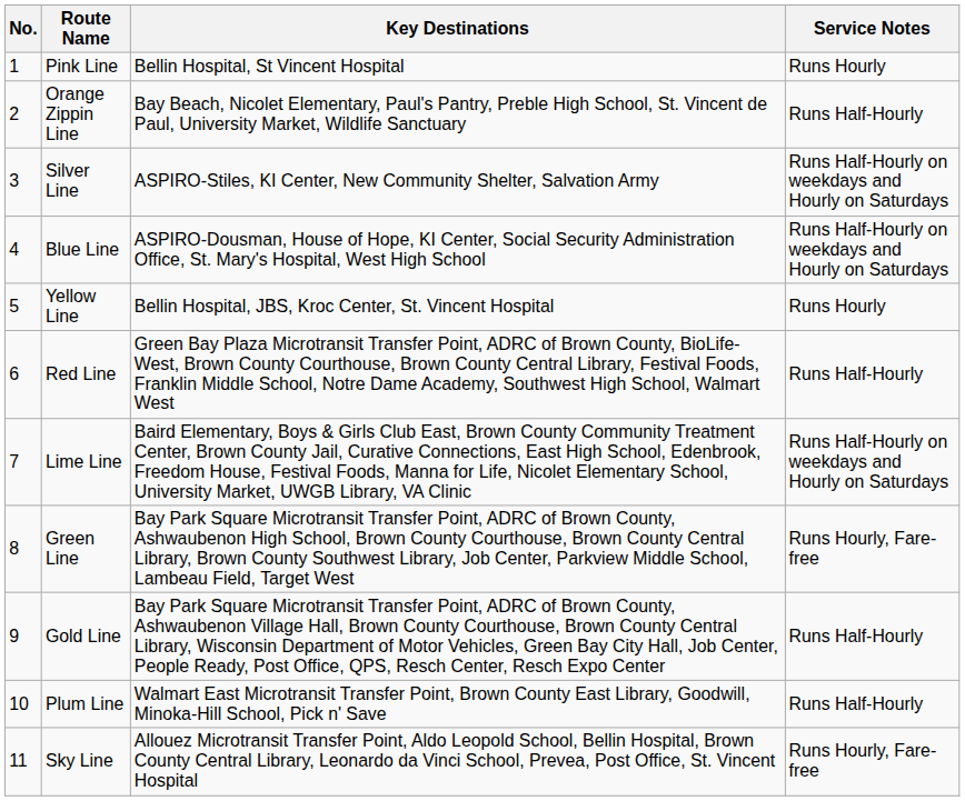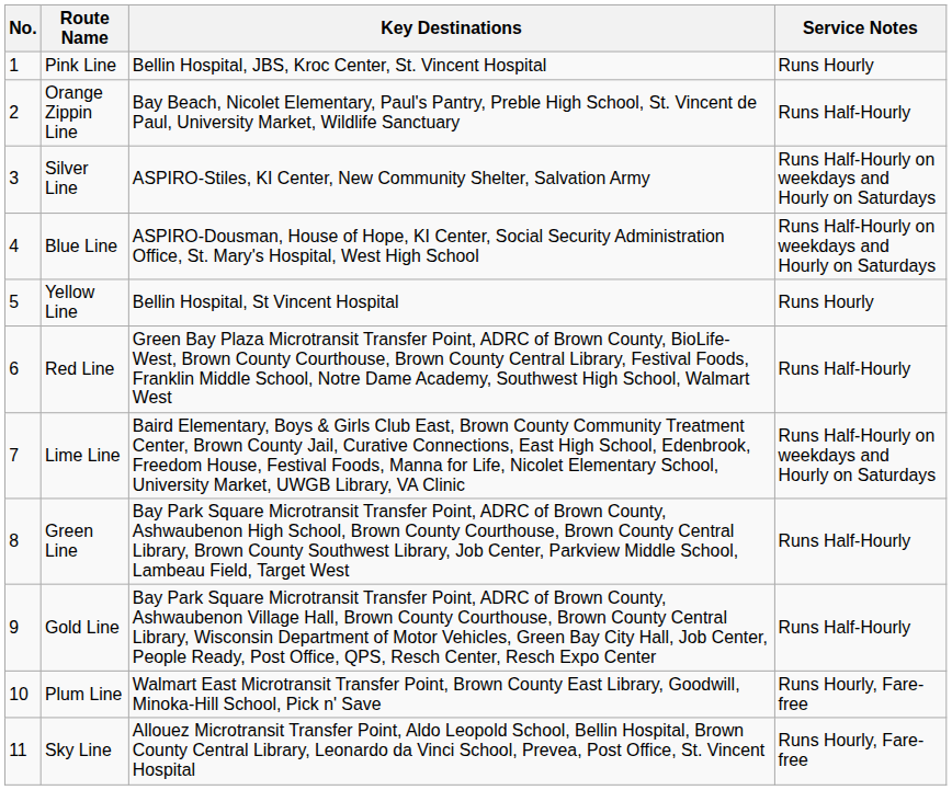Pink Line | Key Destinations: Bellin Hospital, St Vincent Hospital -> Bellin Hospital, JBS, Kroc Center, St. Vincent Hospital
Yellow Line | Key Destinations: Bellin Hospital, JBS, Kroc Center, St. Vincent Hospital -> Bellin Hospital, St Vincent Hospital
Green Line | Service Notes: Runs Hourly, Fare-free -> Runs Half-Hourly
Plum Line | Service Notes: Runs Half-Hourly -> Runs Hourly, Fare-free
